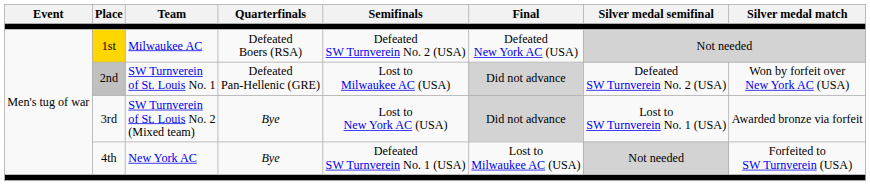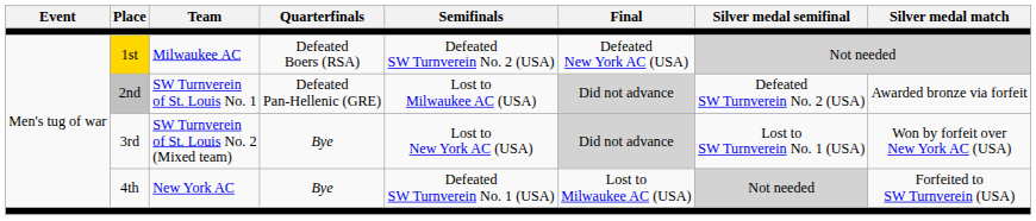2nd | Silver medal match: Won by forfeit over New York AC (USA) -> Awarded bronze via forfeit
3rd | Silver medal match: Awarded bronze via forfeit -> Won by forfeit over New York AC (USA)
